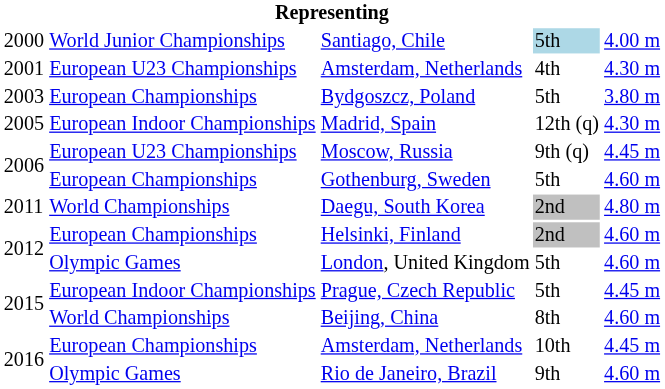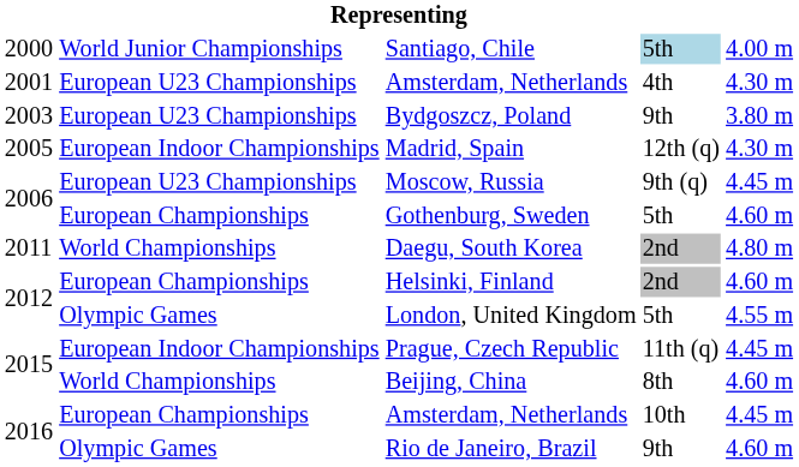Bydgoszcz, Poland | column 2: European Championships -> European U23 Championships
Bydgoszcz, Poland | column 4: 5th -> 9th
London, United Kingdom | column 5: 4.60 m -> 4.55 m
Prague, Czech Republic | column 4: 5th -> 11th (q)
